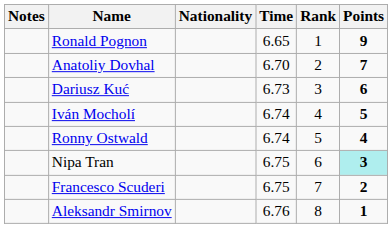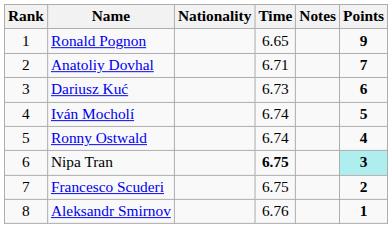columns swapped: Rank <-> Notes
Anatoliy Dovhal | Time: 6.70 -> 6.71
Nipa Tran | Time: normal -> bold
